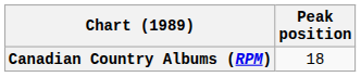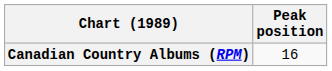Canadian Country Albums (RPM) | Peak position: 18 -> 16
